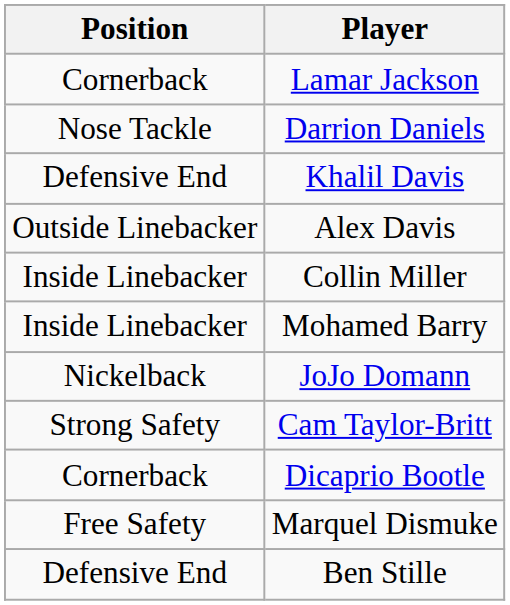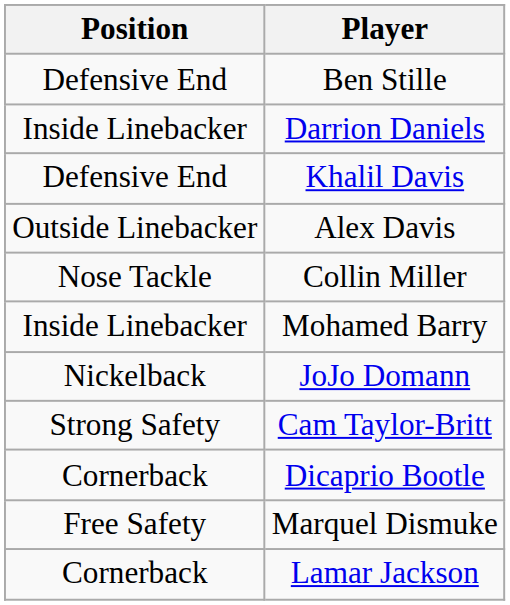rows swapped: Ben Stille <-> Lamar Jackson
Darrion Daniels | Position: Nose Tackle -> Inside Linebacker
Collin Miller | Position: Inside Linebacker -> Nose Tackle
